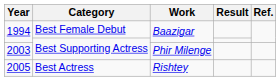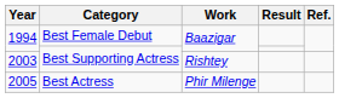2003 | Work: Phir Milenge -> Rishtey
2005 | Work: Rishtey -> Phir Milenge
